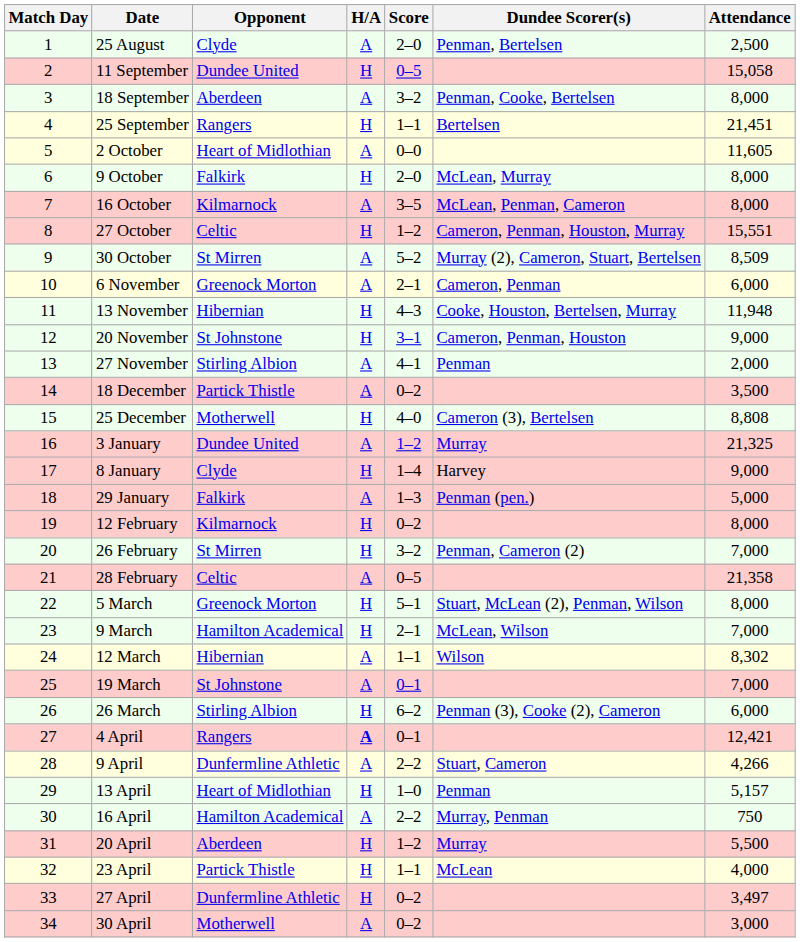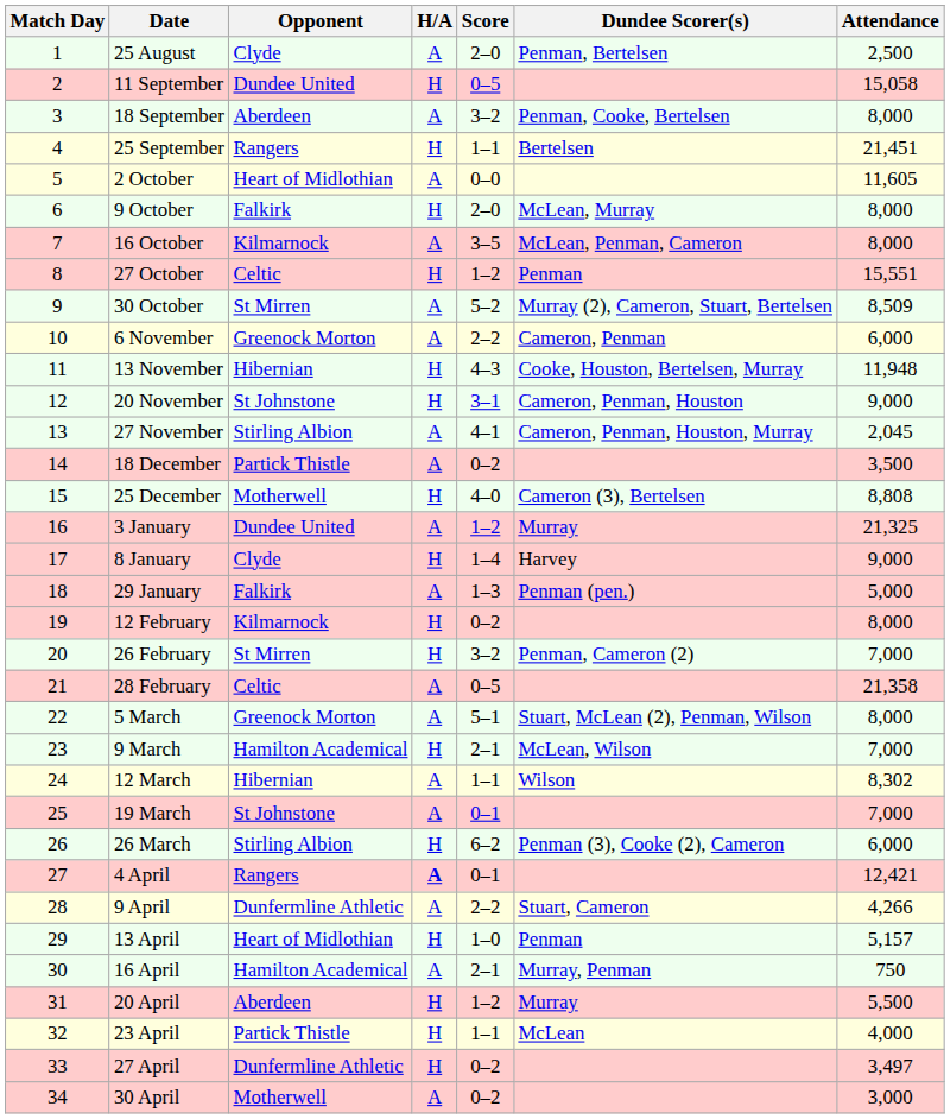27 October | Dundee Scorer(s): Cameron, Penman, Houston, Murray -> Penman
6 November | Score: 2–1 -> 2–2
27 November | Dundee Scorer(s): Penman -> Cameron, Penman, Houston, Murray
27 November | Attendance: 2,000 -> 2,045
5 March | H/A: H -> A
16 April | Score: 2–2 -> 2–1
